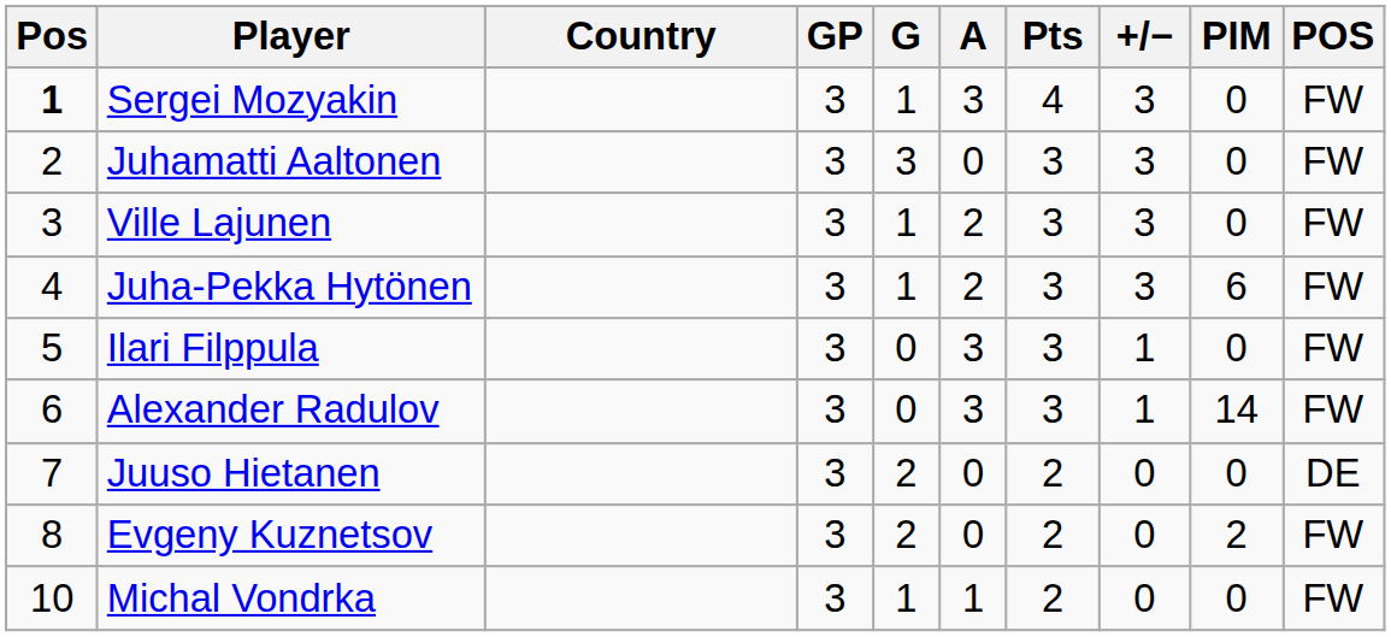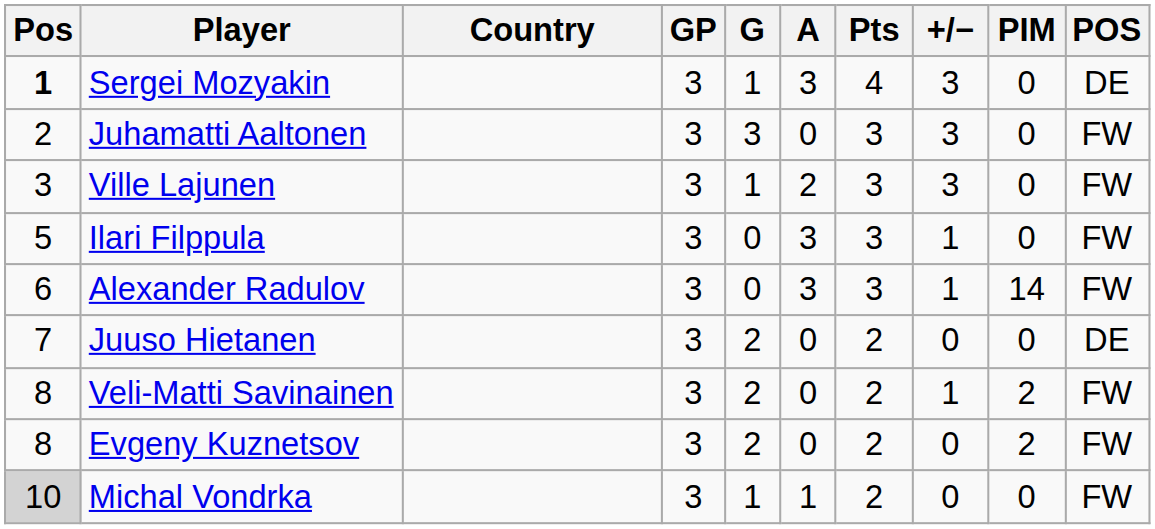Sergei Mozyakin | POS: FW -> DE
- row: 4 | Juha-Pekka Hytönen | 3 | 1 | 2 | 3 | 3 | 6 | FW
+ row: 8 | Veli-Matti Savinainen | 3 | 2 | 0 | 2 | 1 | 2 | FW
Michal Vondrka | Pos: no background -> lightgrey background
